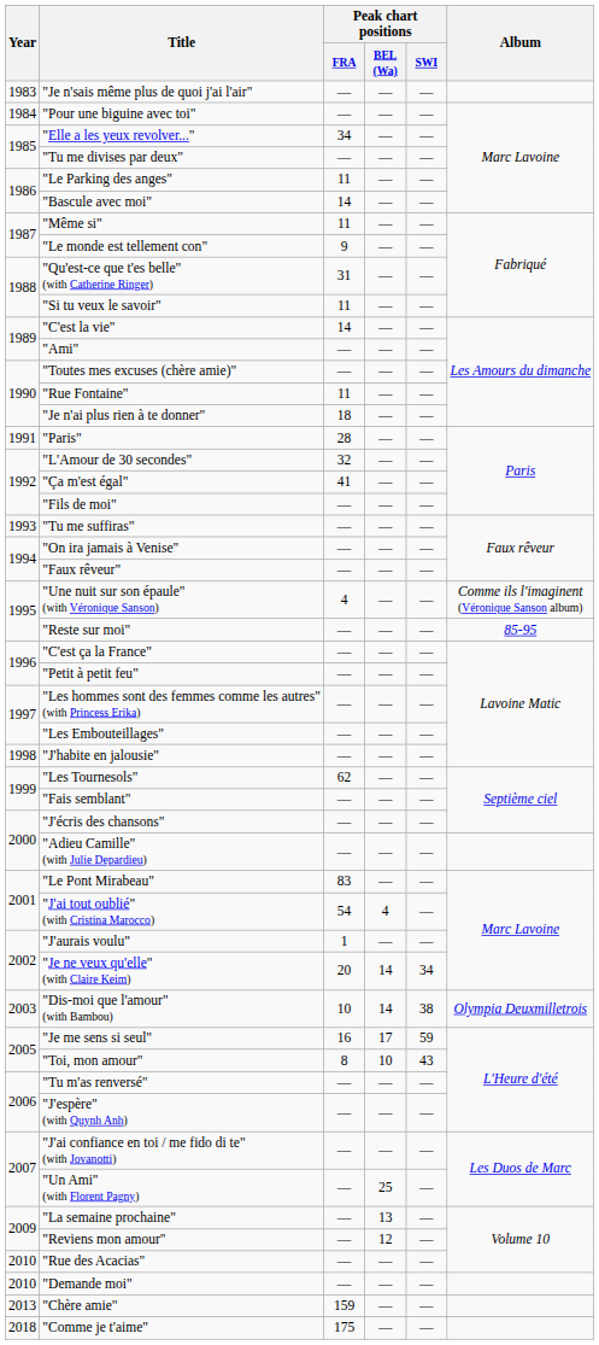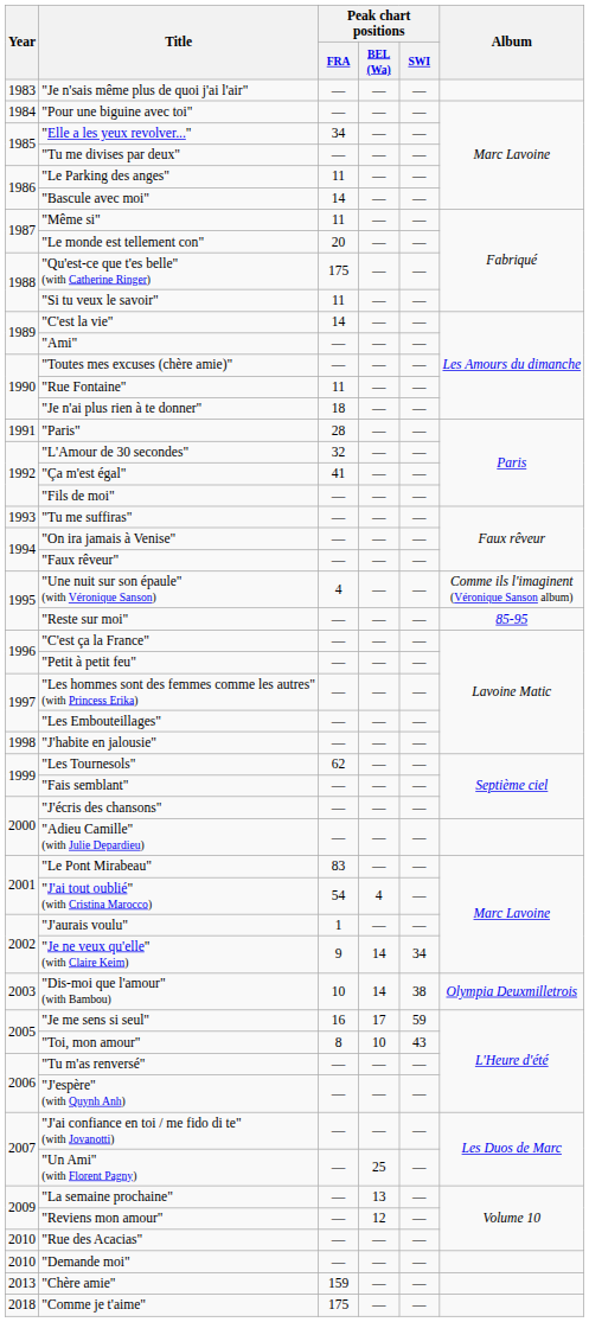"Le monde est tellement con" | Peak chart positions / FRA: 9 -> 20
"Qu'est-ce que t'es belle" (with Catherine Ringer) | Peak chart positions / FRA: 31 -> 175
"Je ne veux qu'elle" (with Claire Keim) | Peak chart positions / FRA: 20 -> 9
